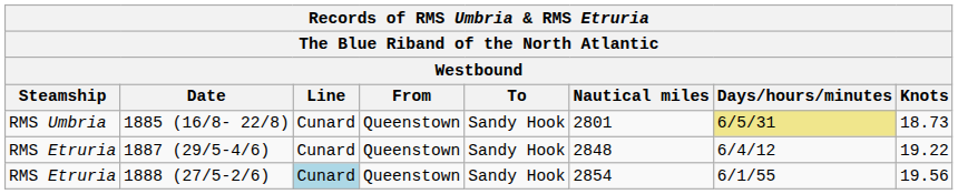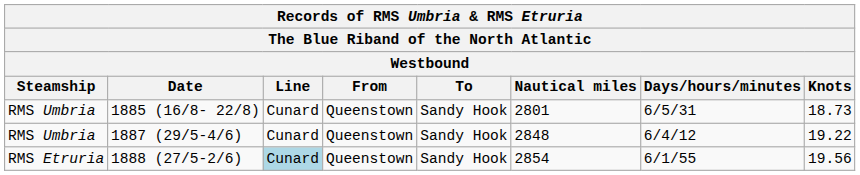1885 (16/8- 22/8) | Days/hours/minutes: khaki background -> no background
1887 (29/5-4/6) | Steamship: RMS Etruria -> RMS Umbria
